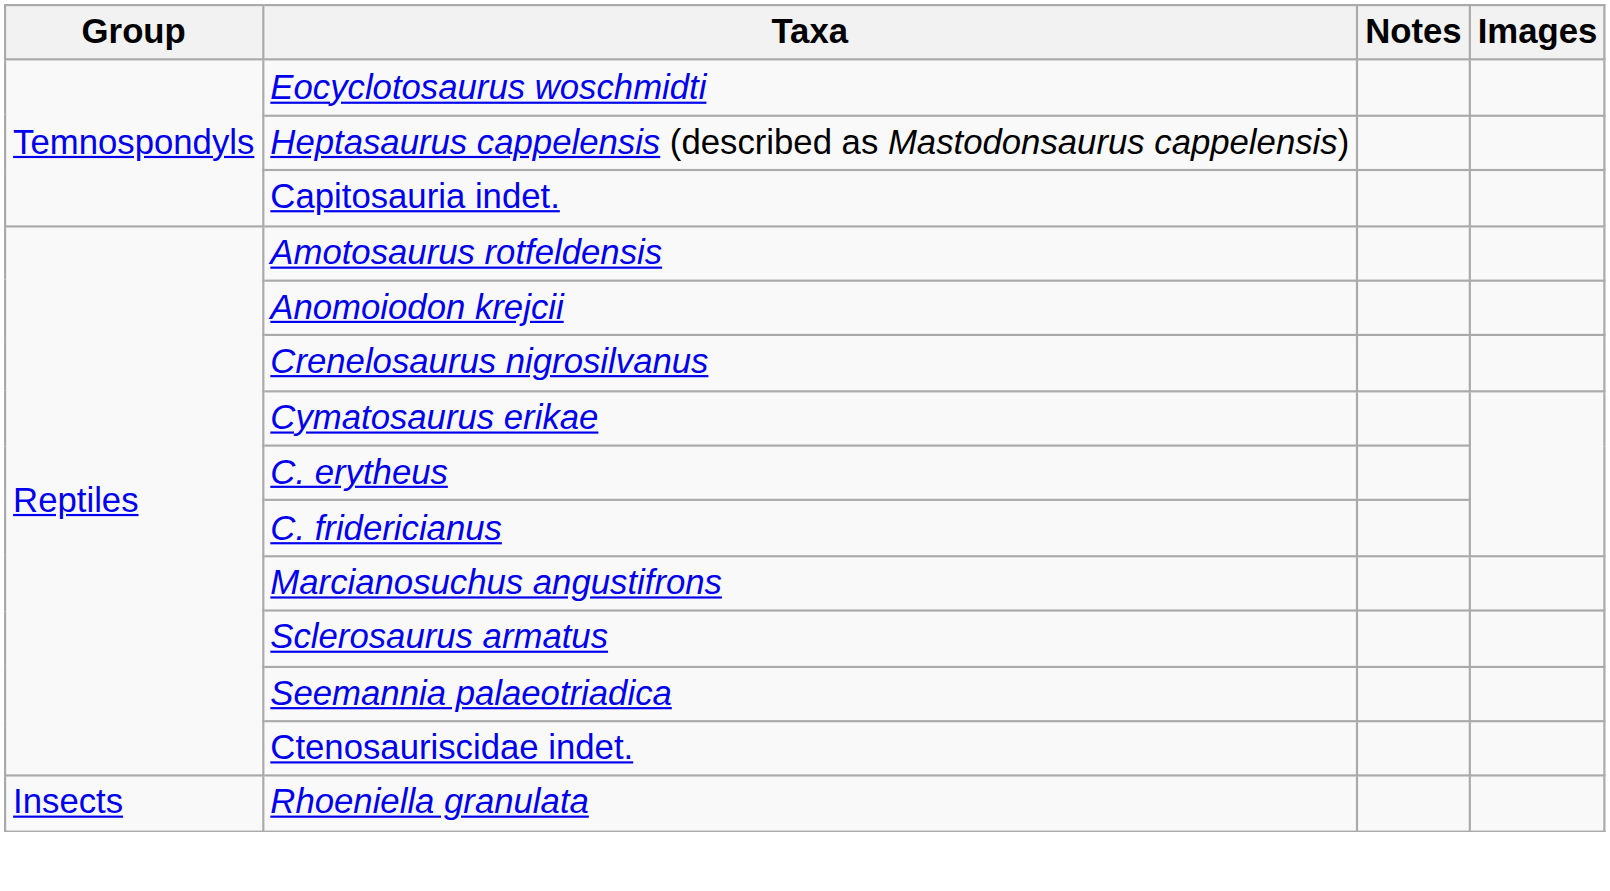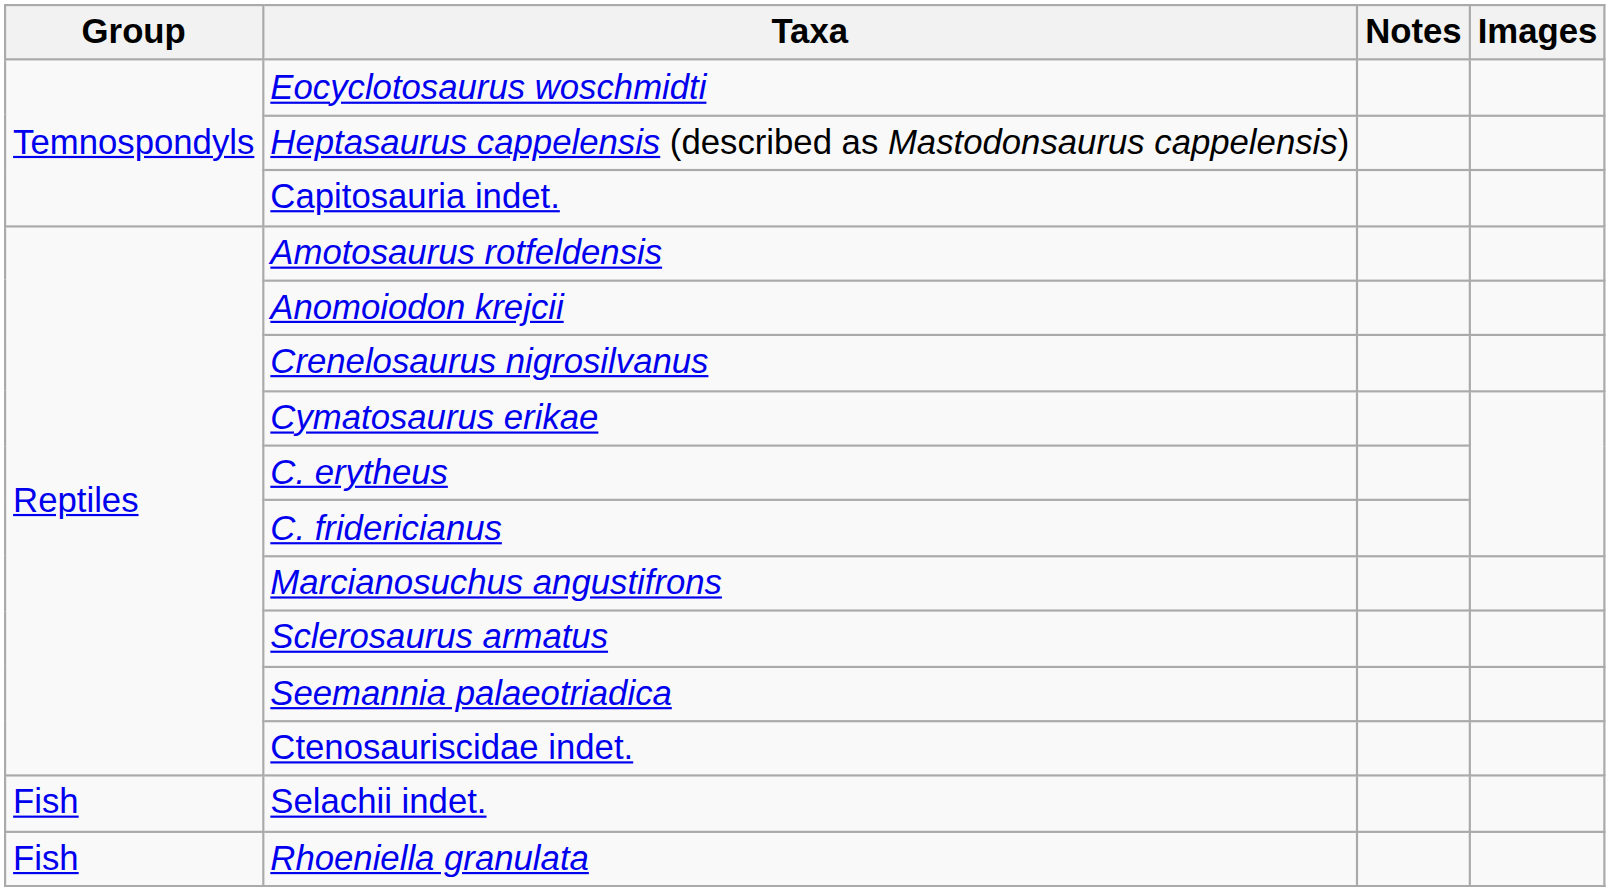+ row: Fish | Selachii indet.
Rhoeniella granulata | Group: Insects -> Fish
